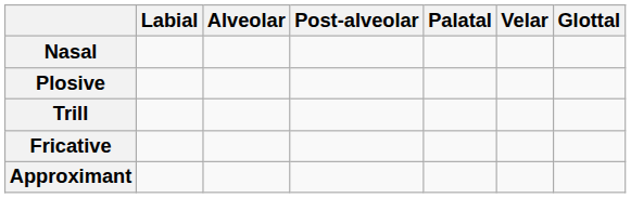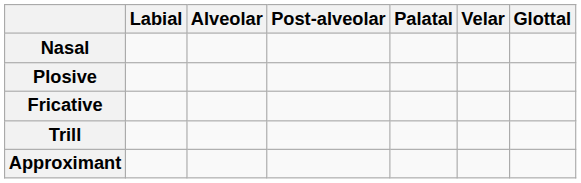rows swapped: Fricative <-> Trill
